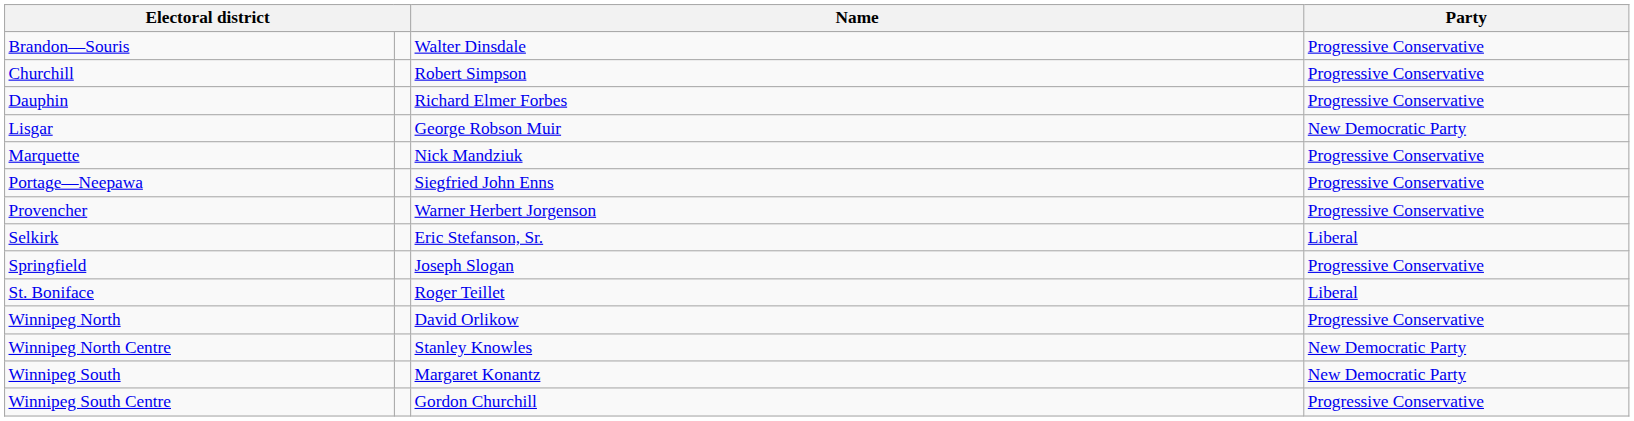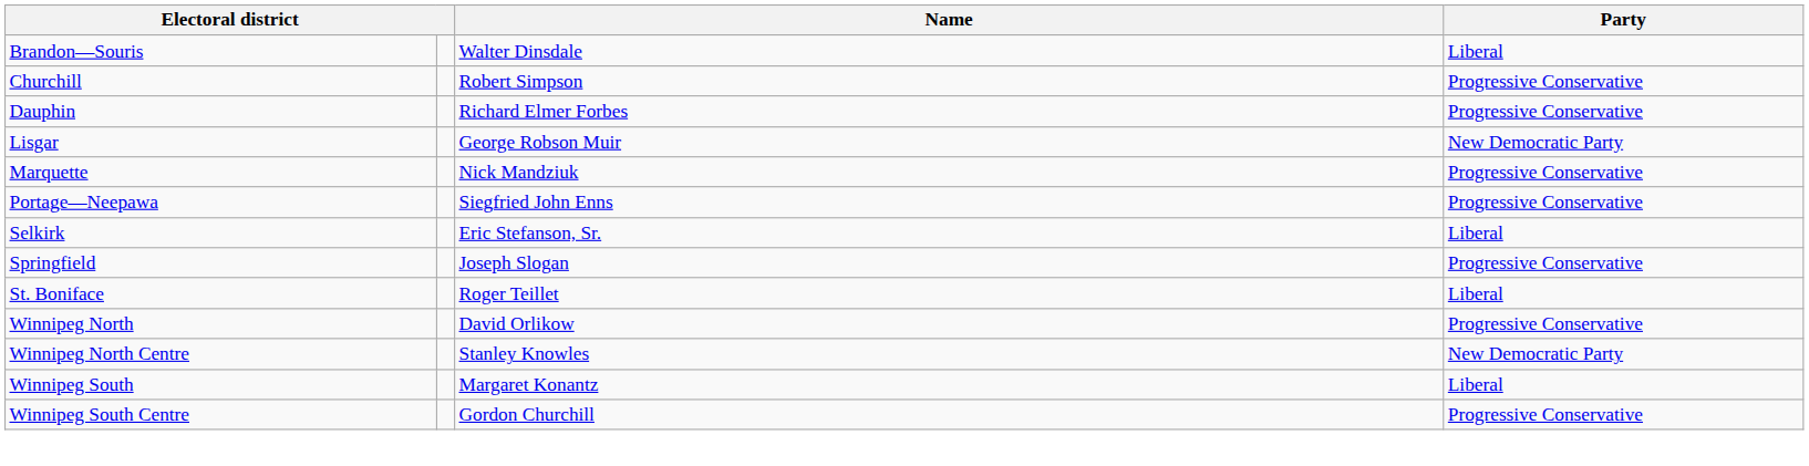Brandon—Souris | Party: Progressive Conservative -> Liberal
- row: Provencher | Warner Herbert Jorgenson | Progressive Conservative
Winnipeg South | Party: New Democratic Party -> Liberal
